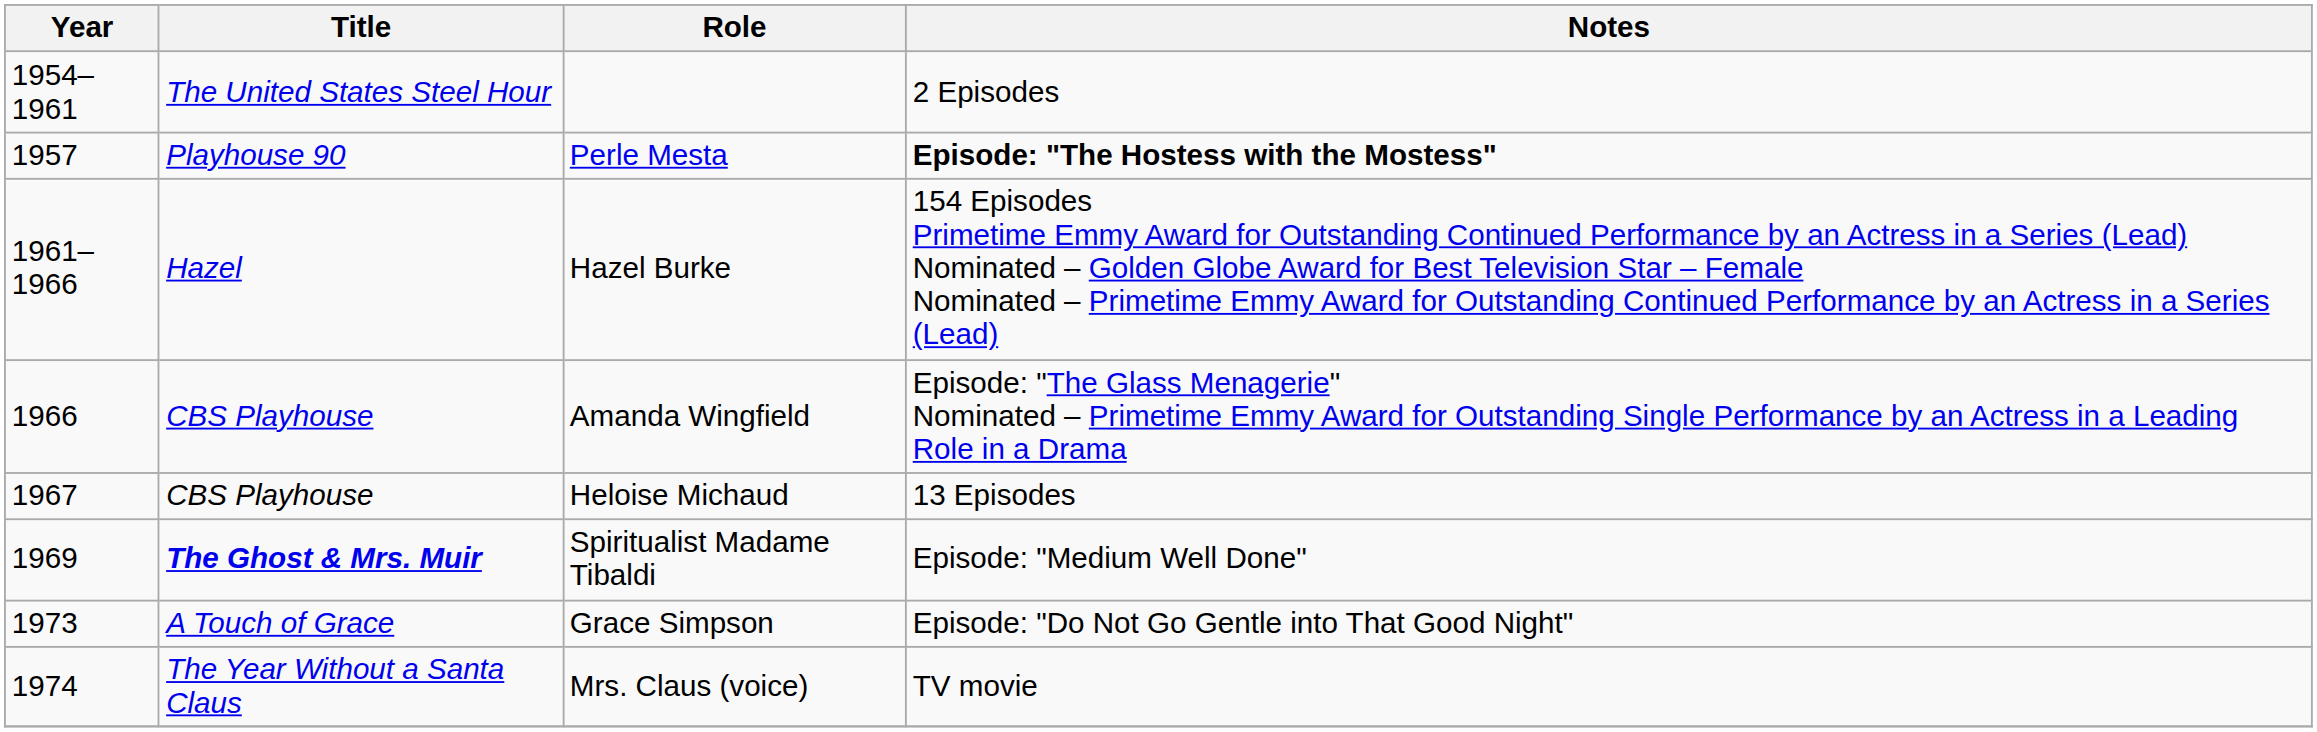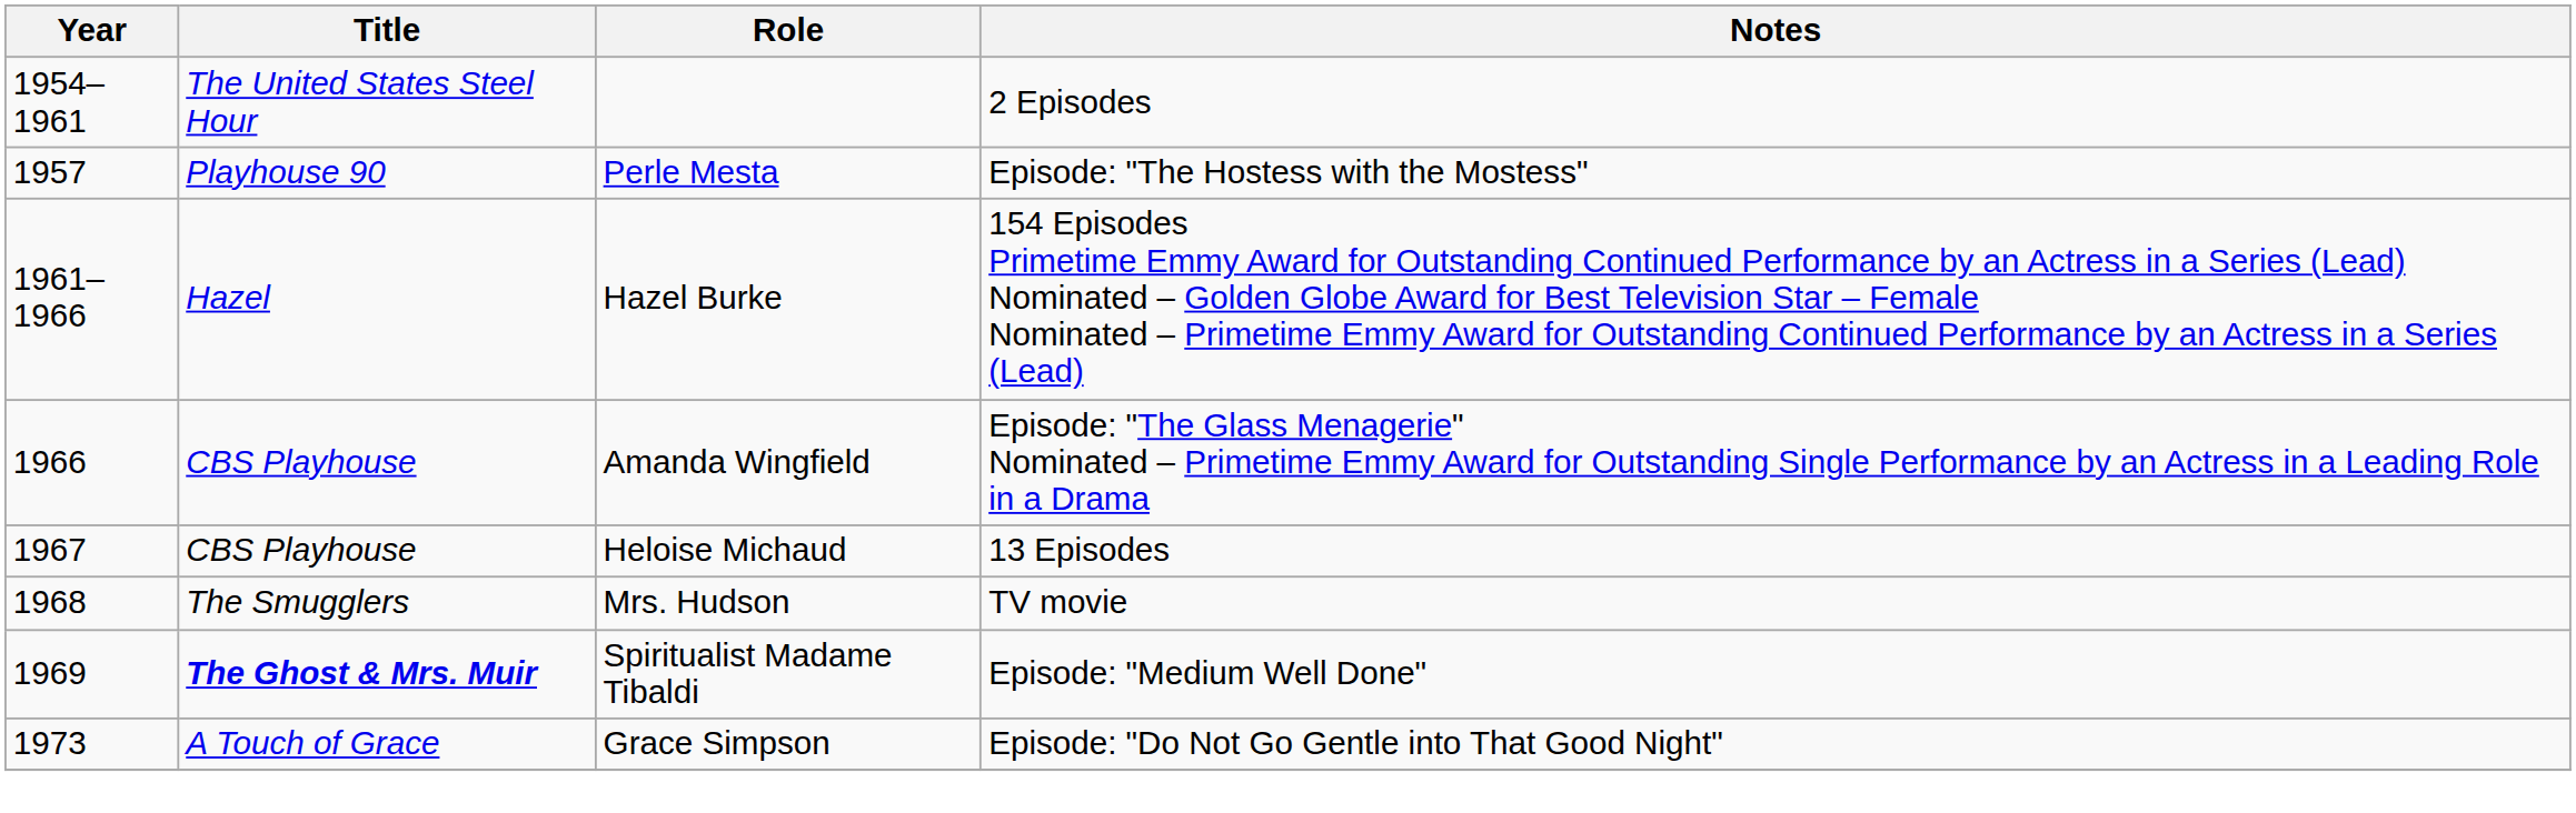Perle Mesta | Notes: bold -> normal
+ row: 1968 | The Smugglers | Mrs. Hudson | TV movie
- row: 1974 | The Year Without a Santa Claus | Mrs. Claus (voice) | TV movie
